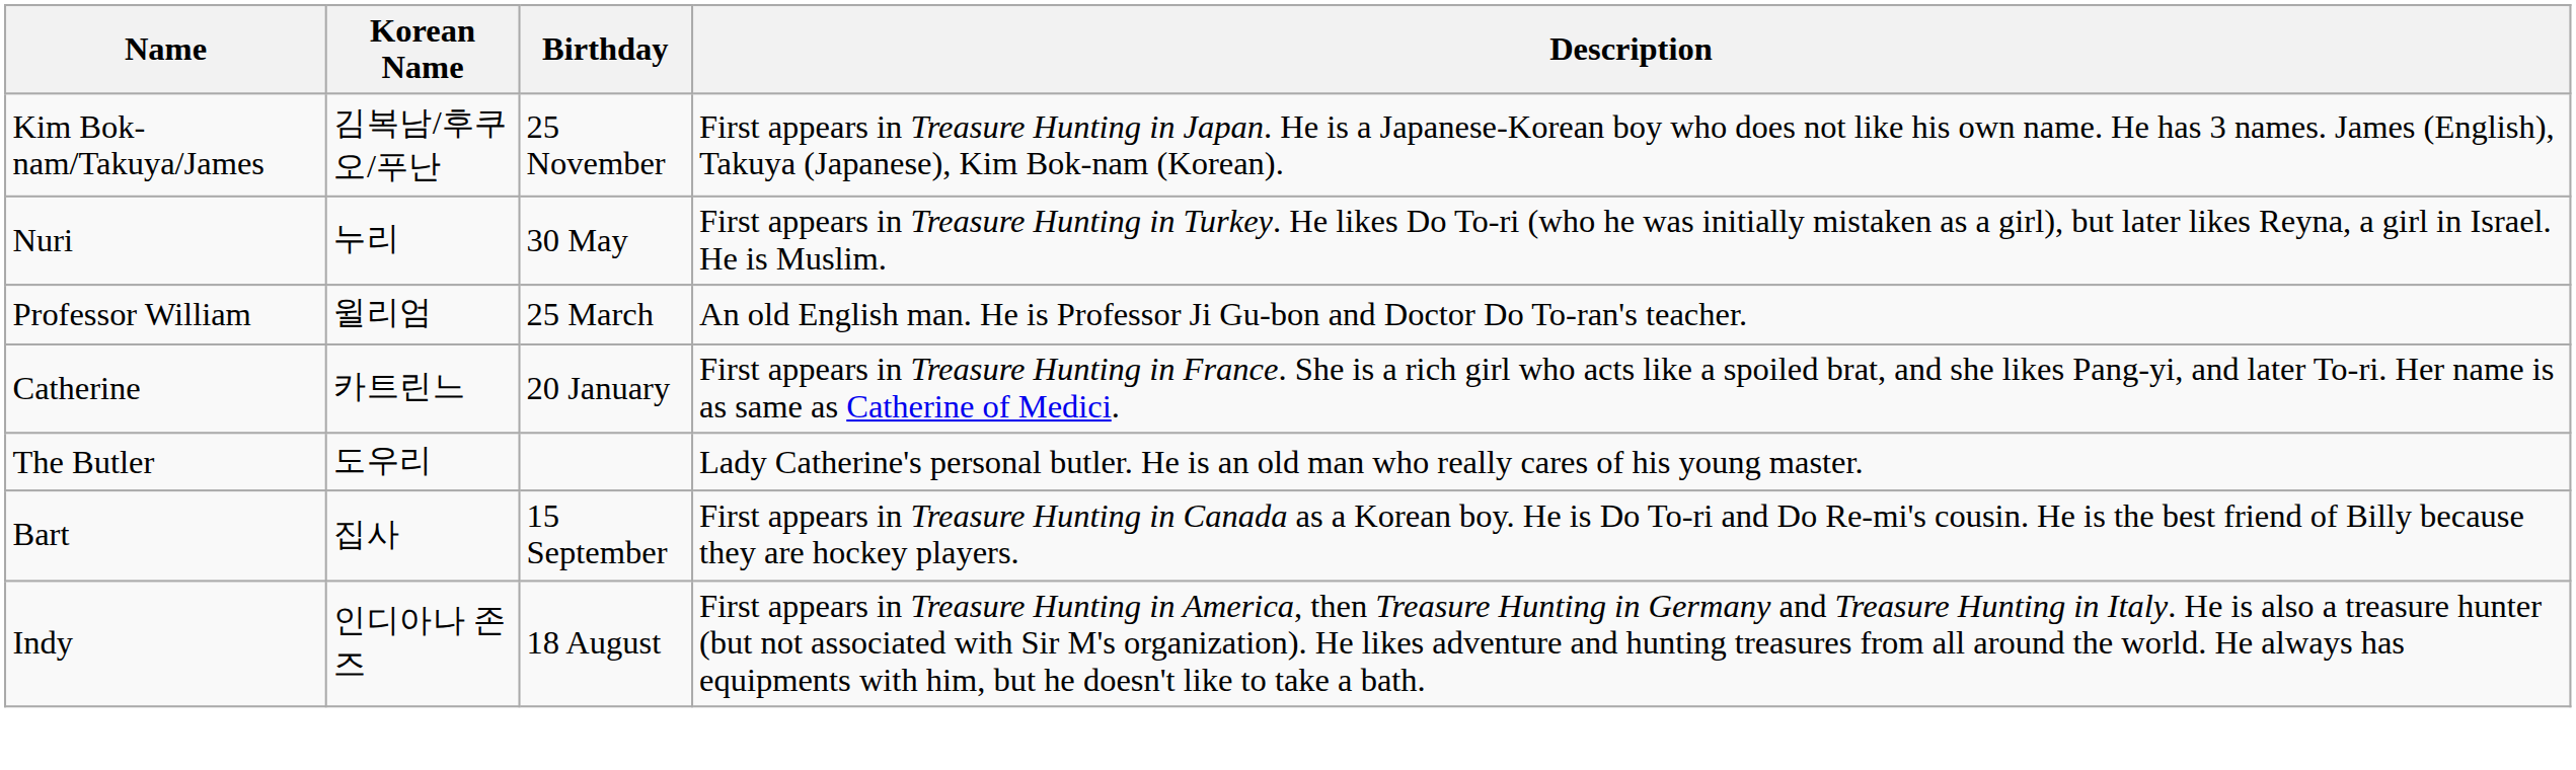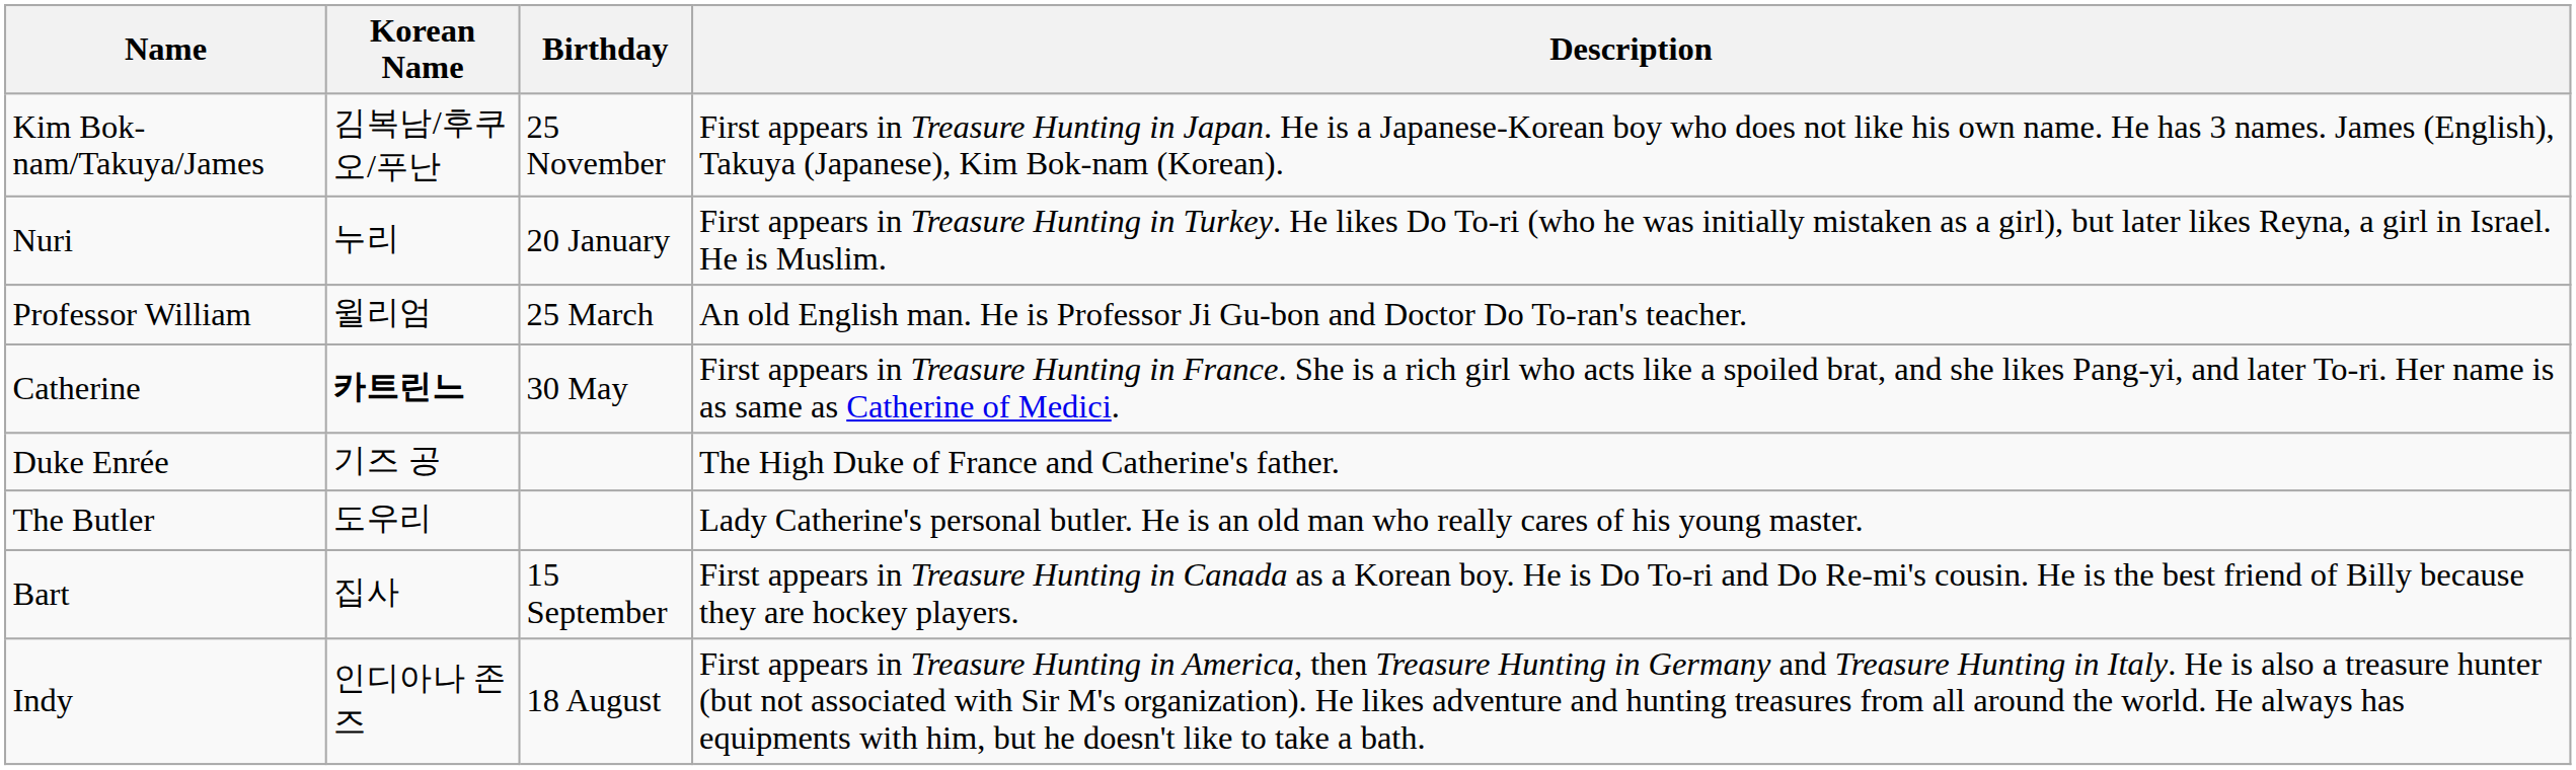Nuri | Birthday: 30 May -> 20 January
Catherine | Korean Name: normal -> bold
Catherine | Birthday: 20 January -> 30 May
+ row: Duke Enrée | 기즈 공 | The High Duke of France and Catherine's father.
